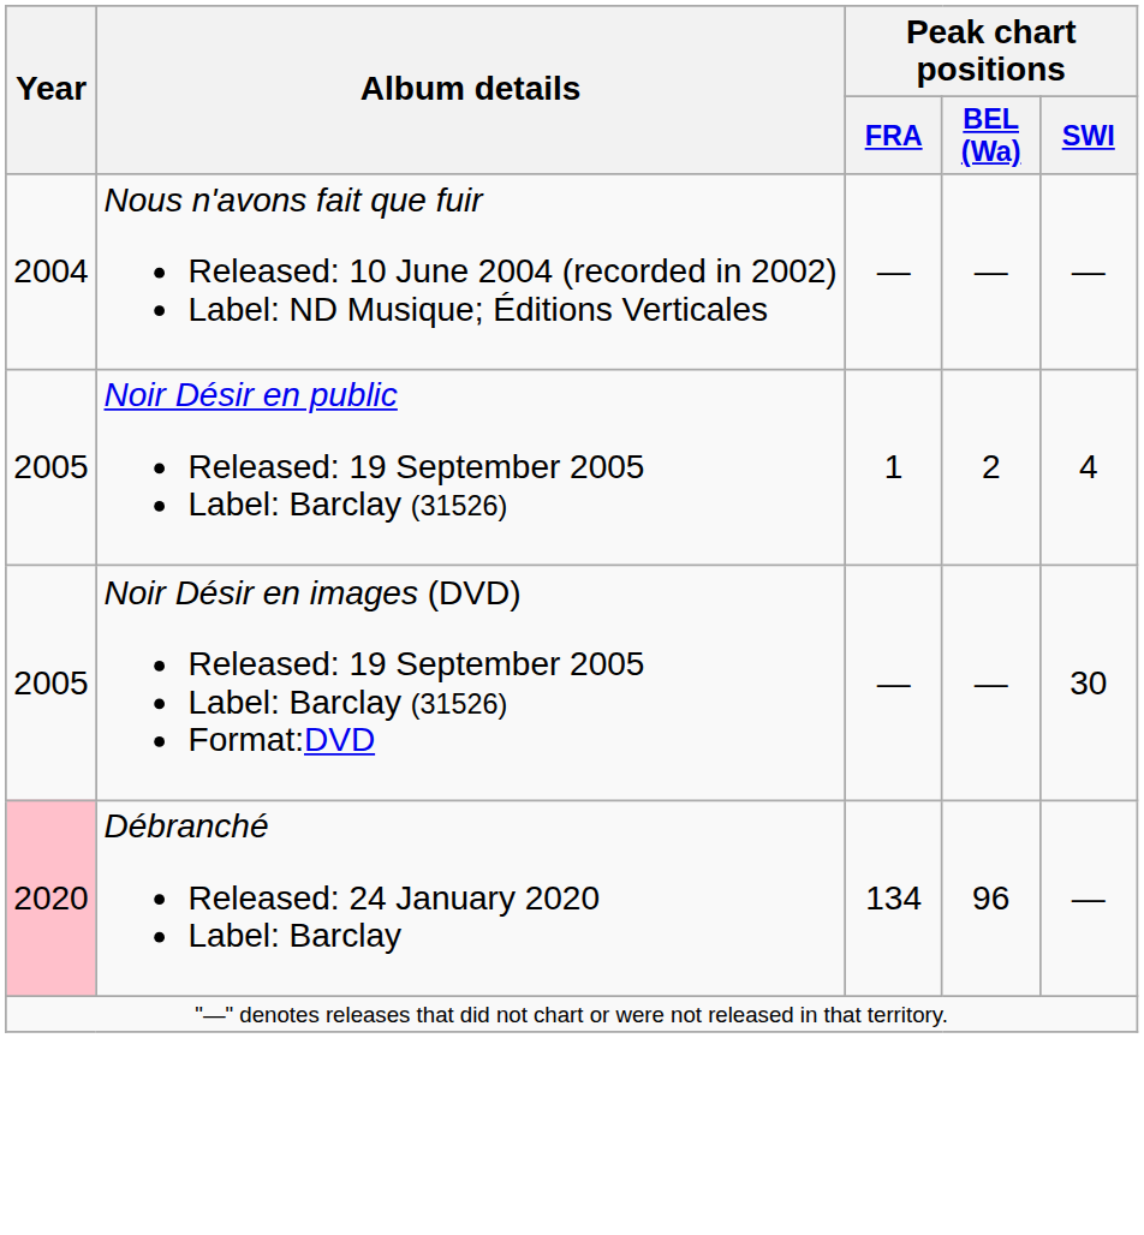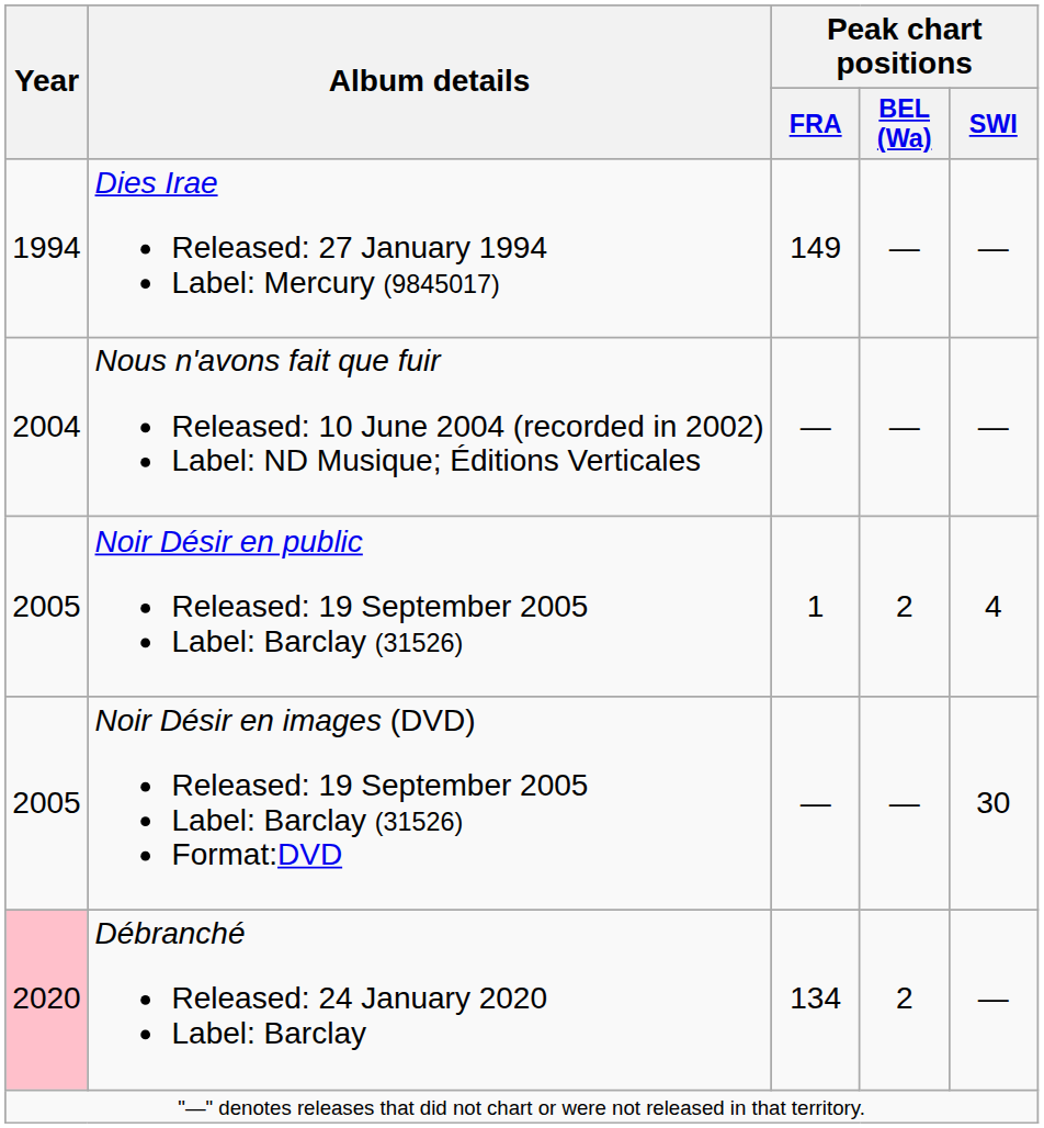+ row: 1994 | Dies Irae Released: 27 January 1994 Label: Mercury (9845017) | 149 | — | —
Débranché Released: 24 January 2020 Label: Barclay | Peak chart positions / BEL (Wa): 96 -> 2
